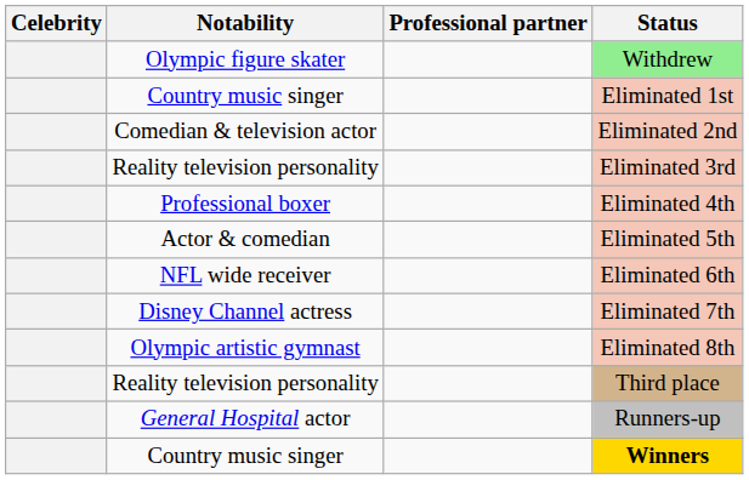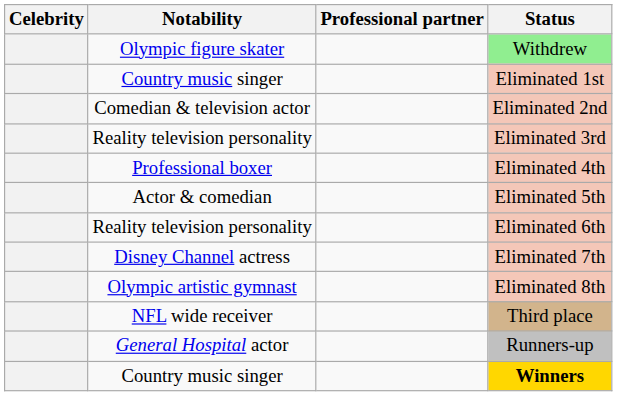Eliminated 6th | Notability: NFL wide receiver -> Reality television personality
Third place | Notability: Reality television personality -> NFL wide receiver
